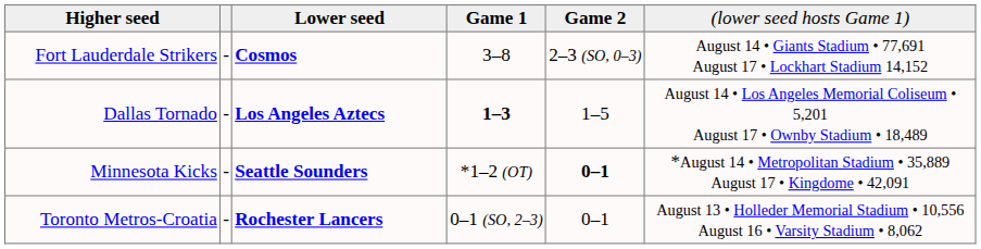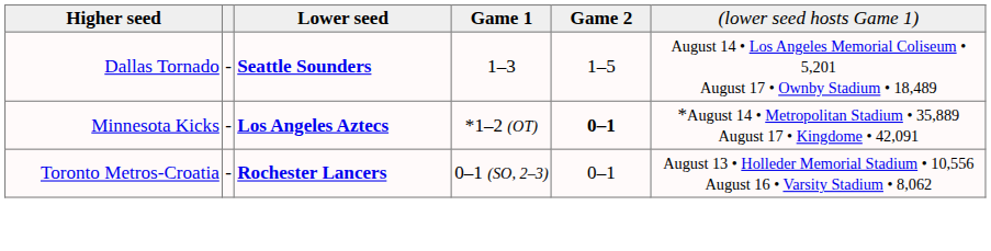- row: Fort Lauderdale Strikers | - | Cosmos | 3–8 | 2–3 (SO, 0–3) | August 14 • Giants Stadium • 77,691 August 17 • Lockhart Stadium 14,152
Dallas Tornado | column 3: Los Angeles Aztecs -> Seattle Sounders
Dallas Tornado | column 4: bold -> normal
Minnesota Kicks | column 3: Seattle Sounders -> Los Angeles Aztecs
